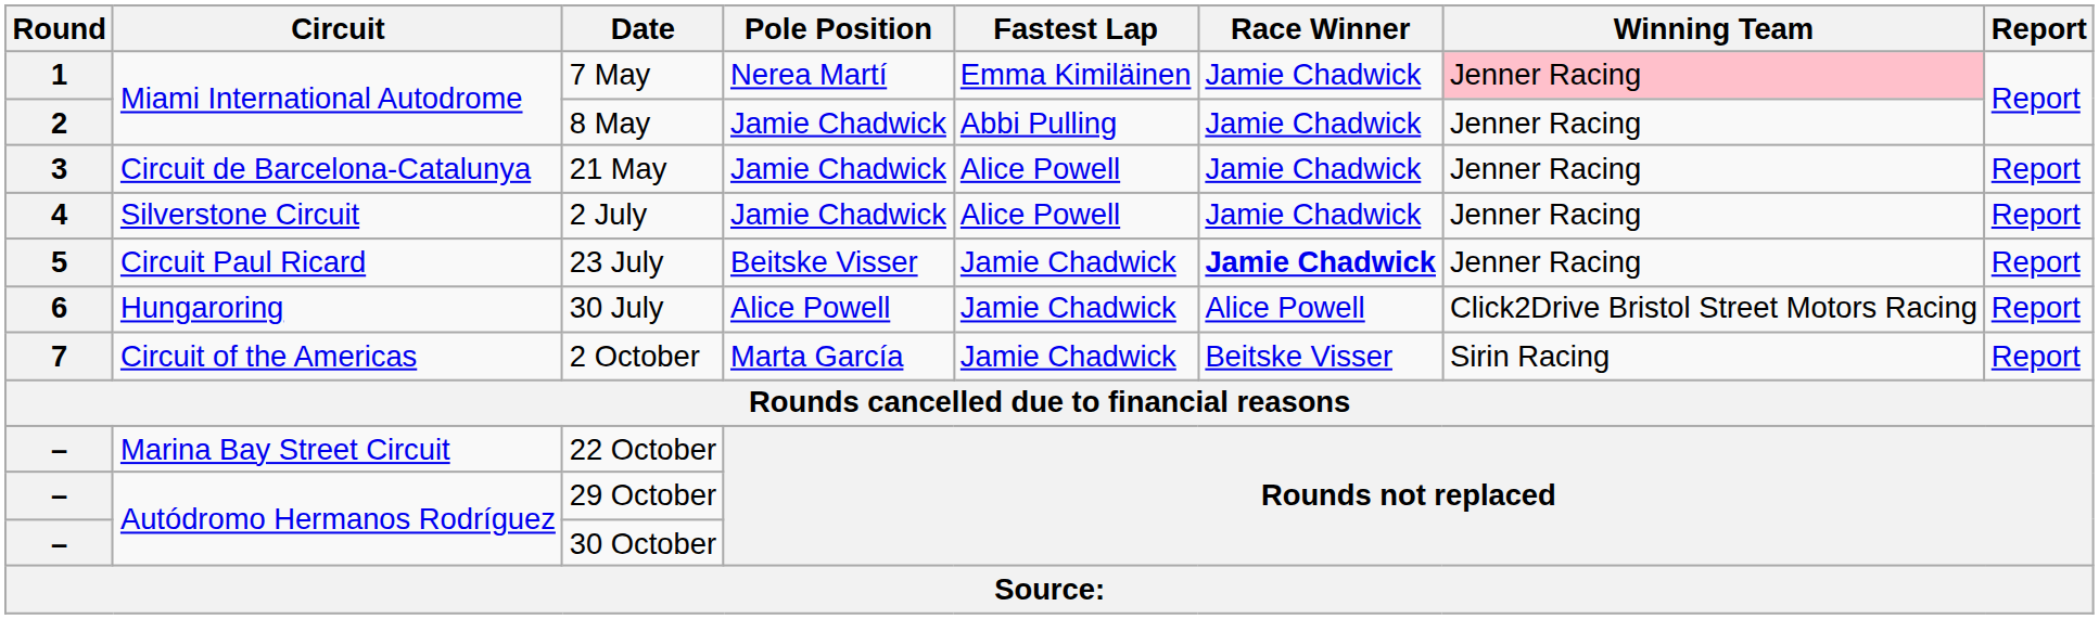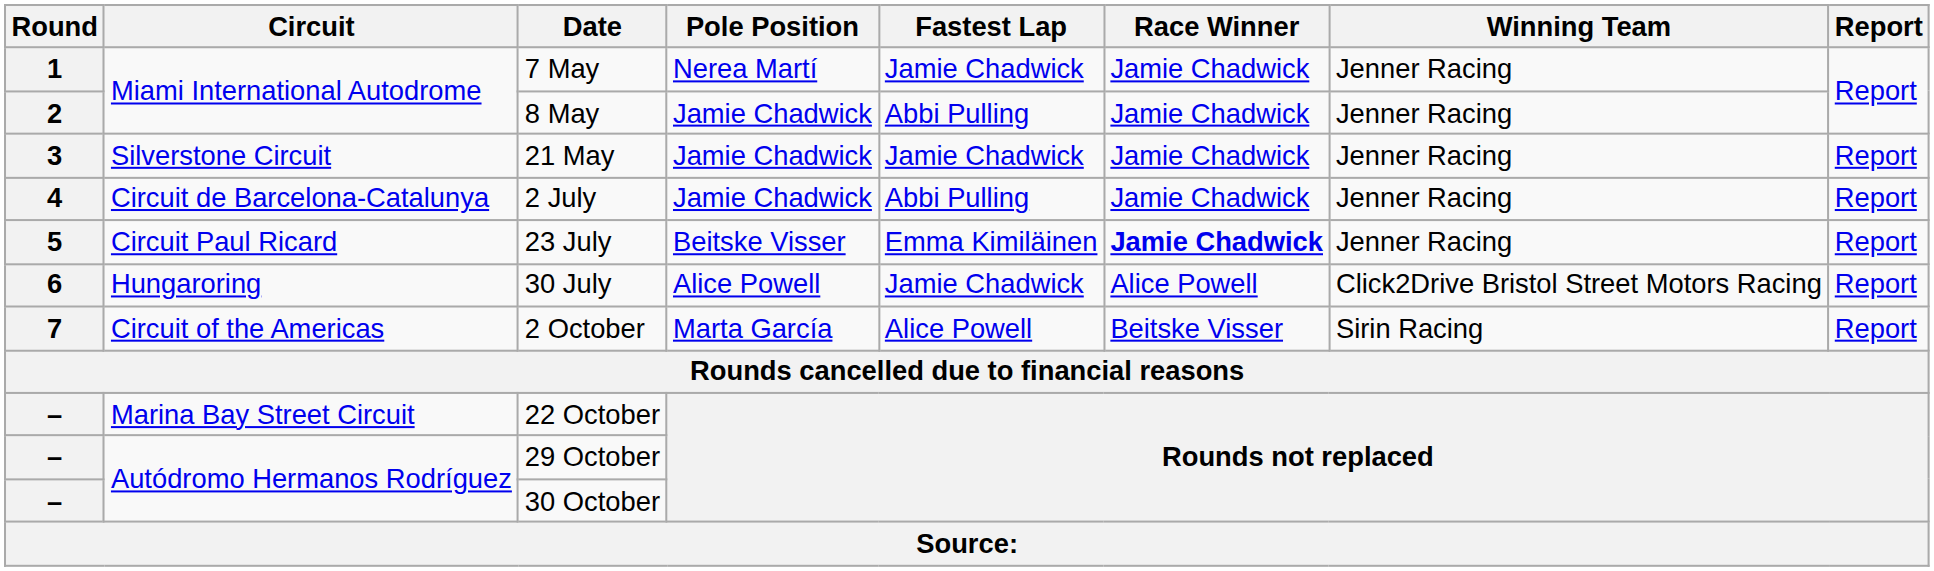7 May | Fastest Lap: Emma Kimiläinen -> Jamie Chadwick
7 May | Winning Team: pink background -> no background
21 May | Circuit: Circuit de Barcelona-Catalunya -> Silverstone Circuit
21 May | Fastest Lap: Alice Powell -> Jamie Chadwick
2 July | Circuit: Silverstone Circuit -> Circuit de Barcelona-Catalunya
2 July | Fastest Lap: Alice Powell -> Abbi Pulling
23 July | Fastest Lap: Jamie Chadwick -> Emma Kimiläinen
2 October | Fastest Lap: Jamie Chadwick -> Alice Powell
